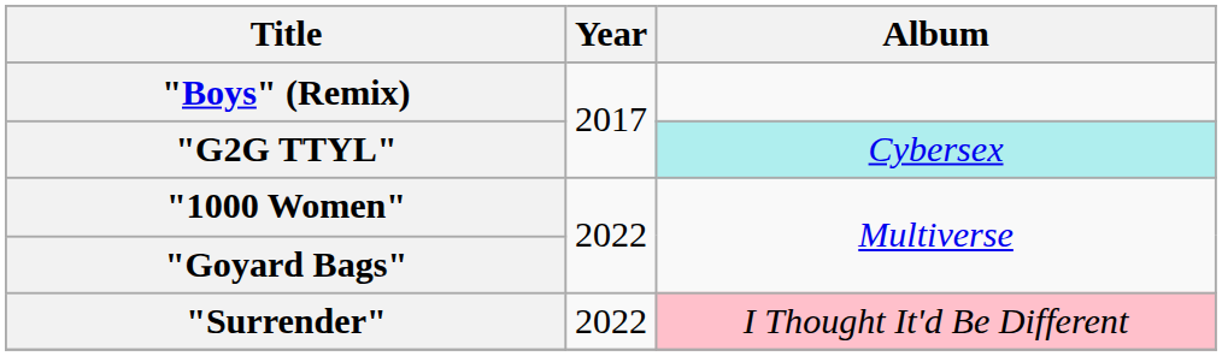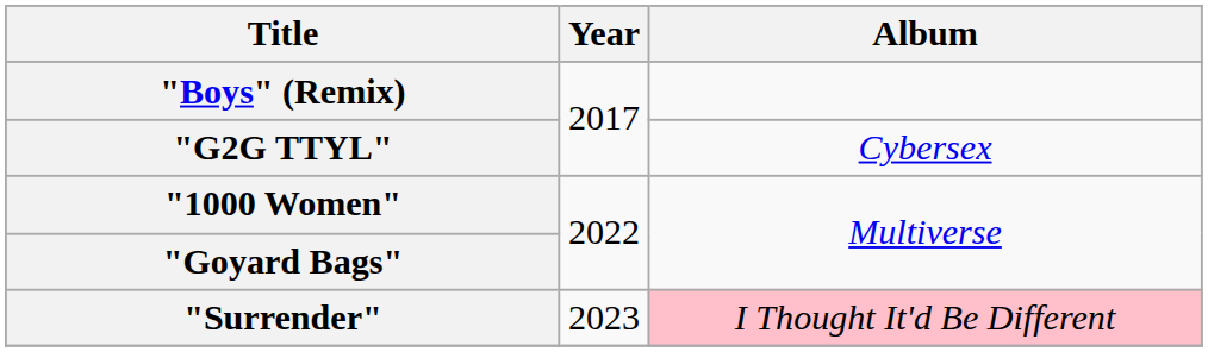"G2G TTYL" | Album: paleturquoise background -> no background
"Surrender" | Year: 2022 -> 2023
